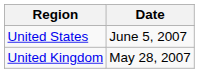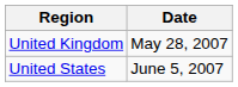rows swapped: United Kingdom <-> United States
